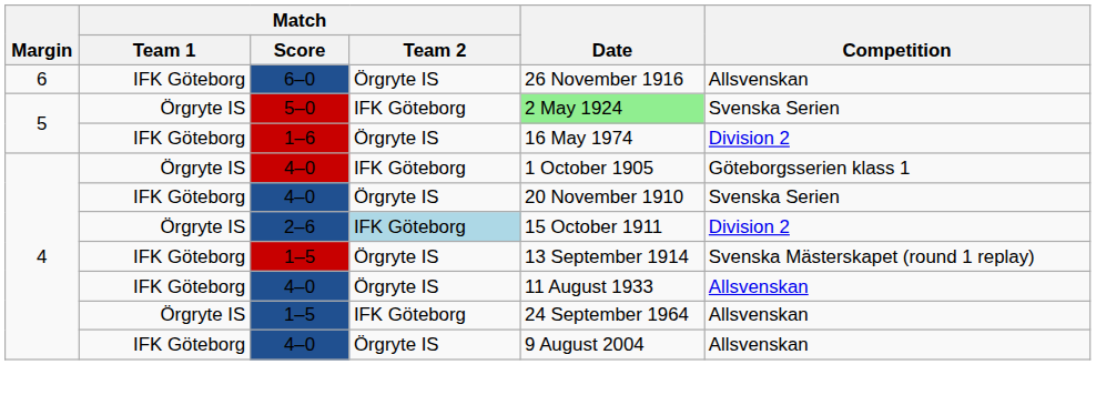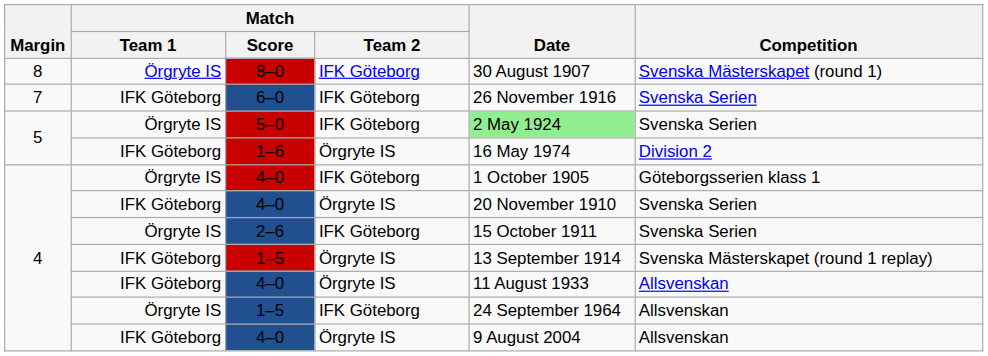+ row: 8 | Örgryte IS | 8–0 | IFK Göteborg | 30 August 1907 | Svenska Mästerskapet (round 1)
6–0 | Margin: 6 -> 7
6–0 | Match / Team 2: Örgryte IS -> IFK Göteborg
6–0 | Competition: Allsvenskan -> Svenska Serien
2–6 | Match / Team 2: lightblue background -> no background
2–6 | Competition: Division 2 -> Svenska Serien
